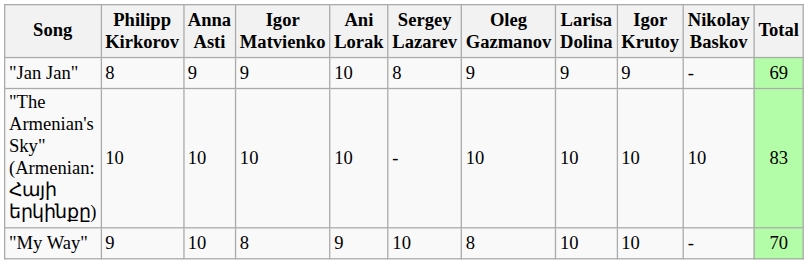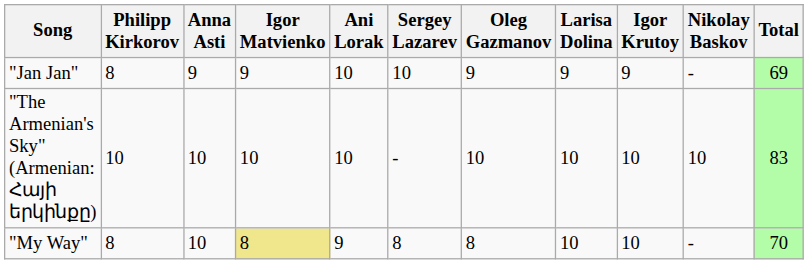"Jan Jan" | Sergey Lazarev: 8 -> 10
"My Way" | Philipp Kirkorov: 9 -> 8
"My Way" | Igor Matvienko: no background -> khaki background
"My Way" | Sergey Lazarev: 10 -> 8
